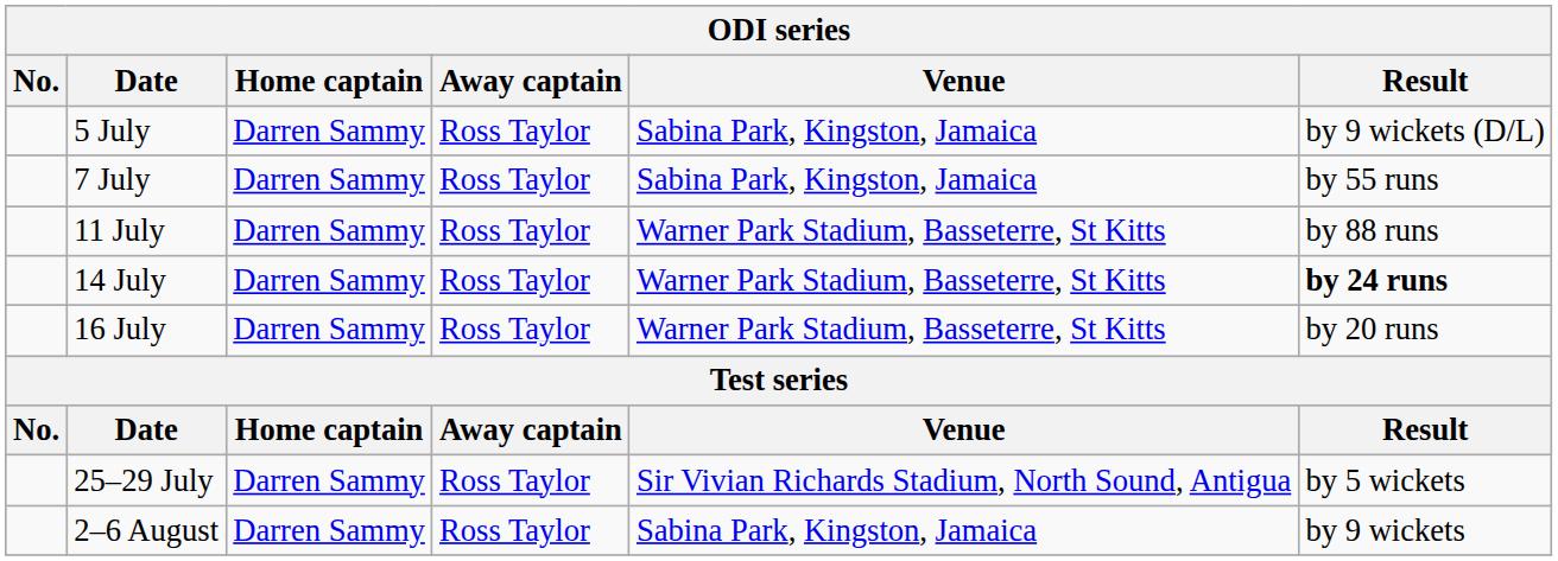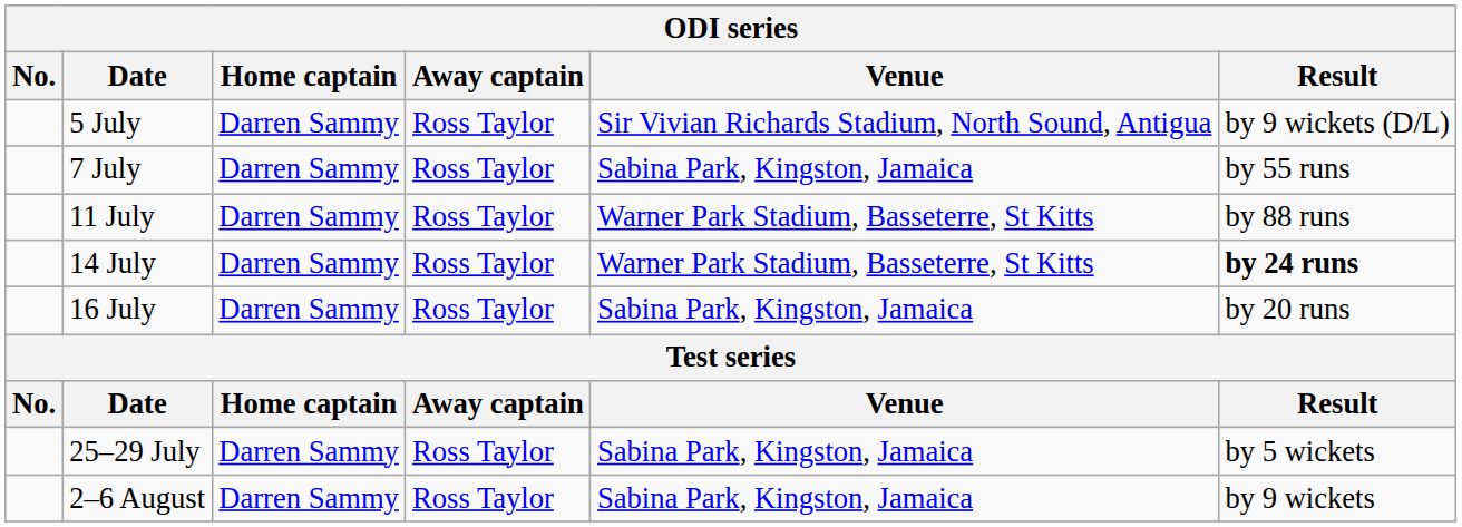5 July | Venue: Sabina Park, Kingston, Jamaica -> Sir Vivian Richards Stadium, North Sound, Antigua
16 July | Venue: Warner Park Stadium, Basseterre, St Kitts -> Sabina Park, Kingston, Jamaica
25–29 July | Venue: Sir Vivian Richards Stadium, North Sound, Antigua -> Sabina Park, Kingston, Jamaica
